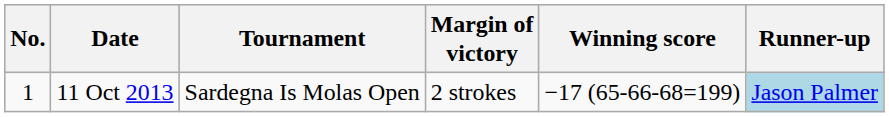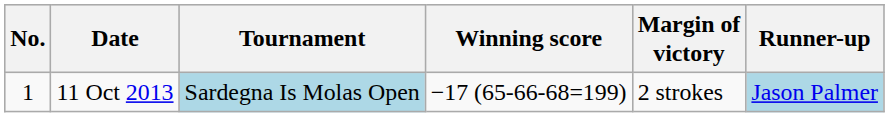columns swapped: Winning score <-> Margin of victory
11 Oct 2013 | Tournament: no background -> lightblue background
